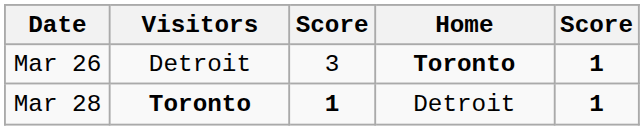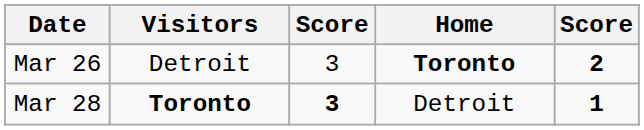Mar 26 | column 5: 1 -> 2
Mar 28 | column 3: 1 -> 3
